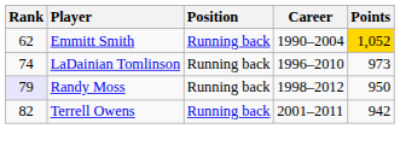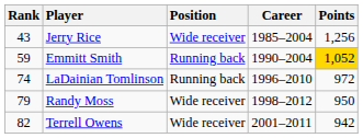+ row: 43 | Jerry Rice | Wide receiver | 1985–2004 | 1,256
Emmitt Smith | Rank: 62 -> 59
LaDainian Tomlinson | Points: 973 -> 972
Randy Moss | Rank: lavender background -> no background
Randy Moss | Position: Running back -> Wide receiver
Terrell Owens | Position: Running back -> Wide receiver
